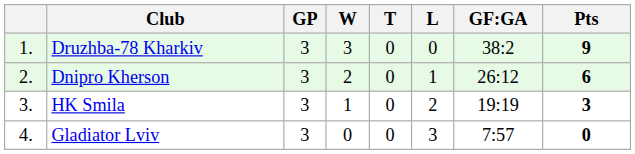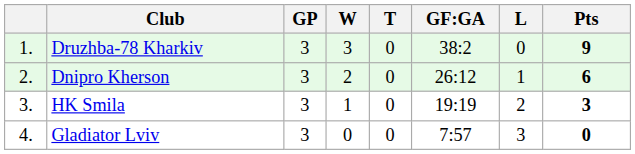columns swapped: L <-> GF:GA
